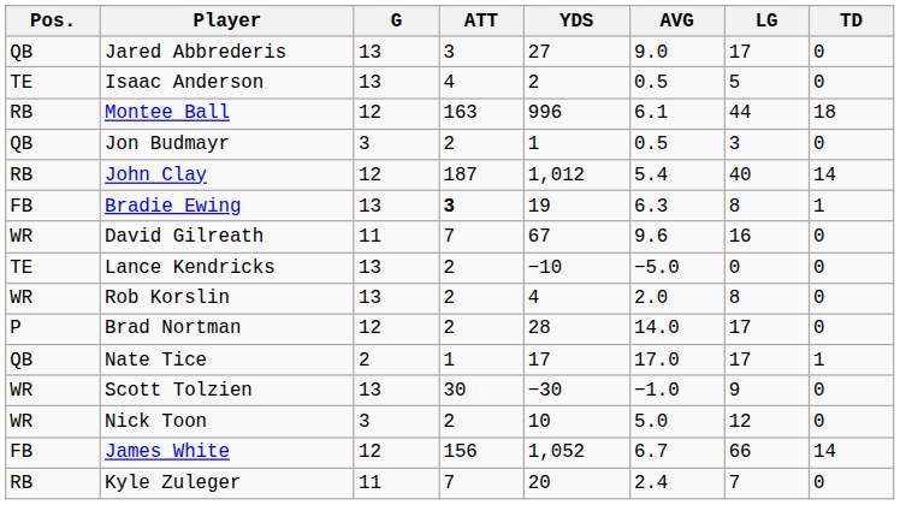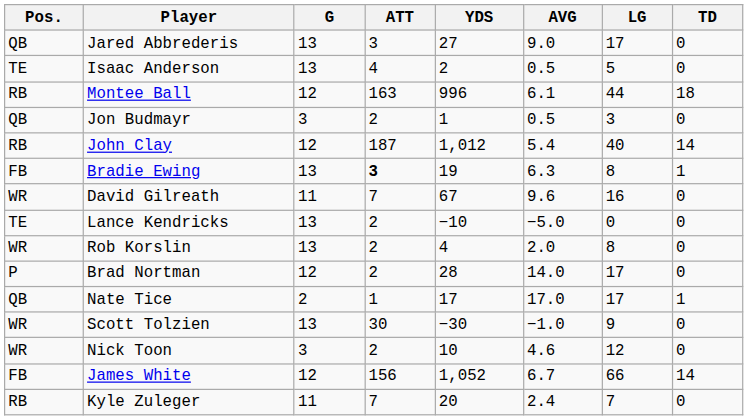Nick Toon | AVG: 5.0 -> 4.6
